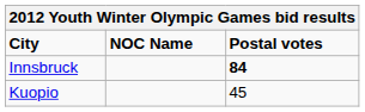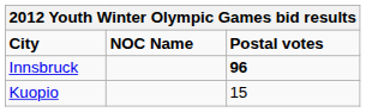Innsbruck | Postal votes: 84 -> 96
Kuopio | Postal votes: 45 -> 15
